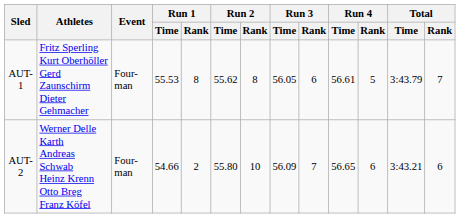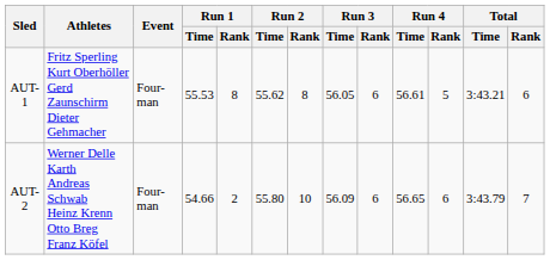AUT-1 | Total / Time: 3:43.79 -> 3:43.21
AUT-1 | Total / Rank: 7 -> 6
AUT-2 | Run 3 / Rank: 7 -> 6
AUT-2 | Total / Time: 3:43.21 -> 3:43.79
AUT-2 | Total / Rank: 6 -> 7
